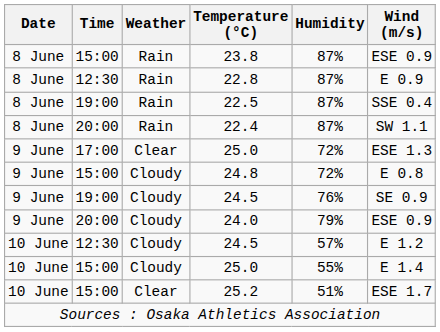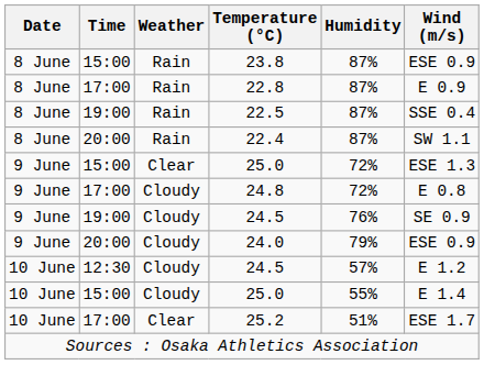22.8 | Time: 12:30 -> 17:00
9 June / 25.0 | Time: 17:00 -> 15:00
24.8 | Time: 15:00 -> 17:00
25.2 | Time: 15:00 -> 17:00
